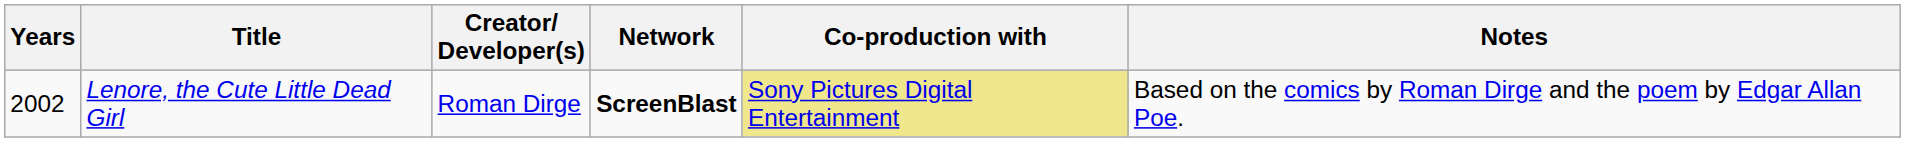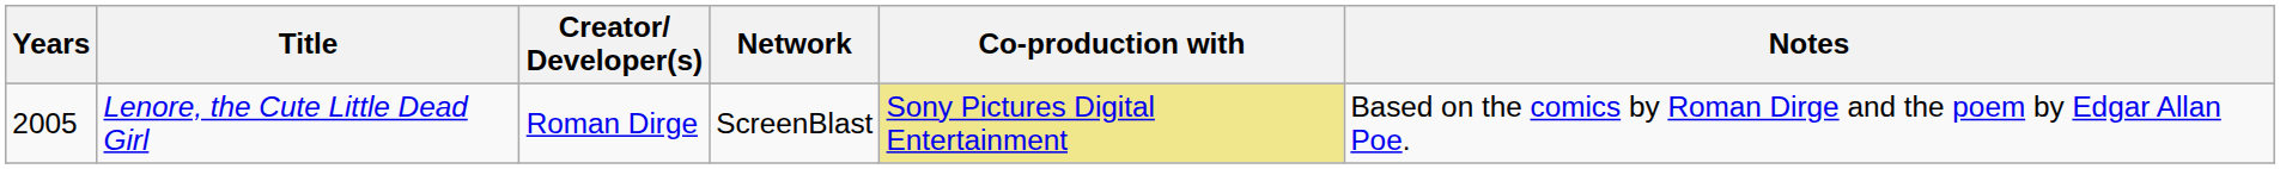Lenore, the Cute Little Dead Girl | Years: 2002 -> 2005
Lenore, the Cute Little Dead Girl | Network: bold -> normal
